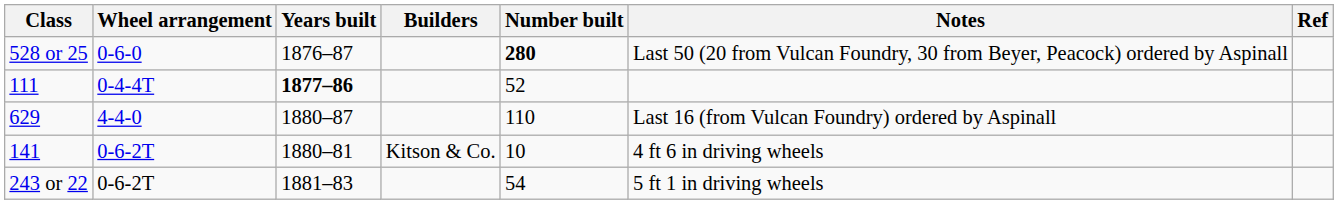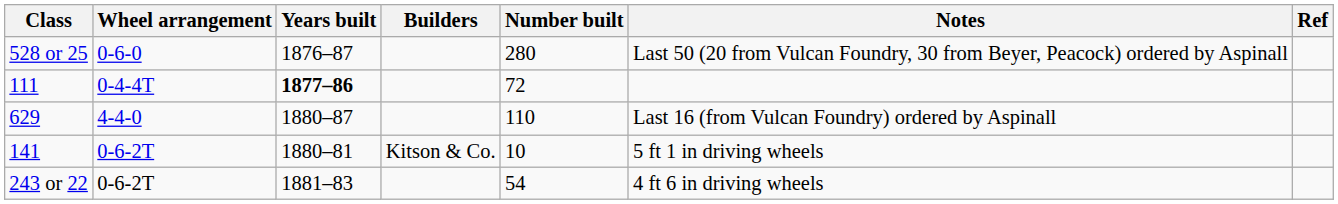528 or 25 | Number built: bold -> normal
111 | Number built: 52 -> 72
141 | Notes: 4 ft 6 in driving wheels -> 5 ft 1 in driving wheels
243 or 22 | Notes: 5 ft 1 in driving wheels -> 4 ft 6 in driving wheels
